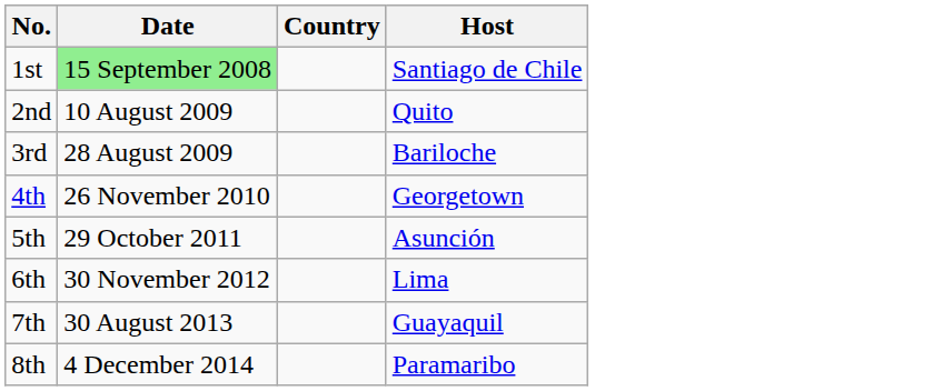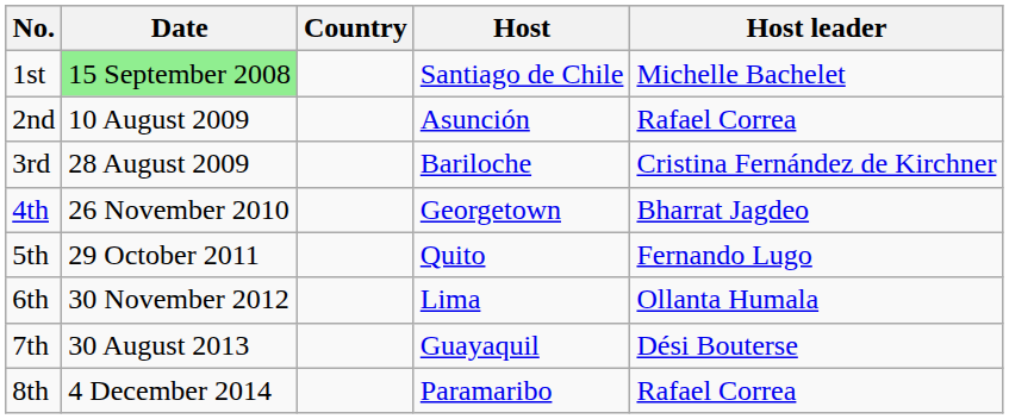+ column: Host leader | Michelle Bachelet | Rafael Correa | Cristina Fernández de Kirchner | Bharrat Jagdeo | Fernando Lugo | Ollanta Humala | Dési Bouterse | Rafael Correa
2nd | Host: Quito -> Asunción
5th | Host: Asunción -> Quito
